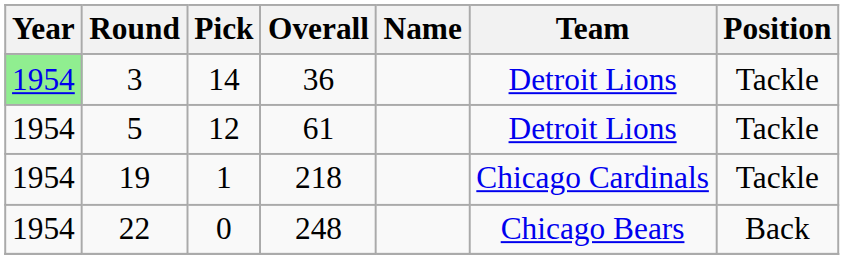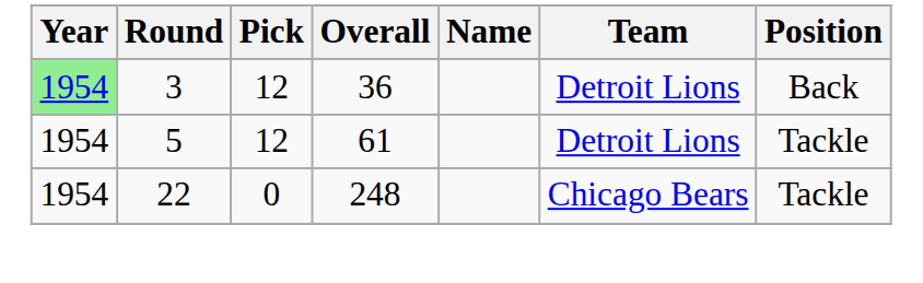3 | Pick: 14 -> 12
3 | Position: Tackle -> Back
- row: 1954 | 19 | 1 | 218 | Chicago Cardinals | Tackle
22 | Position: Back -> Tackle
